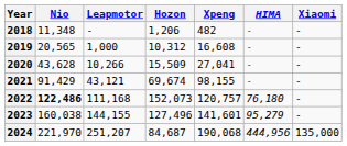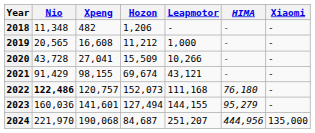columns swapped: Xpeng <-> Leapmotor
2019 | Hozon: 10,312 -> 11,212
2020 | Nio: 43,628 -> 43,728
2023 | Nio: 160,038 -> 160,036
2023 | Hozon: 127,496 -> 127,494
